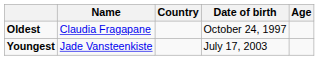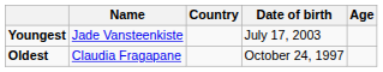rows swapped: Youngest <-> Oldest
